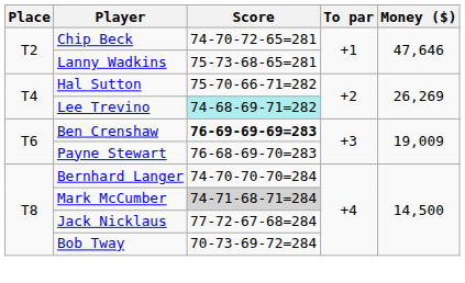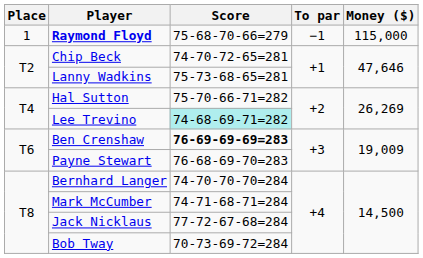+ row: 1 | Raymond Floyd | 75-68-70-66=279 | −1 | 115,000
Mark McCumber | Score: lightgrey background -> no background
